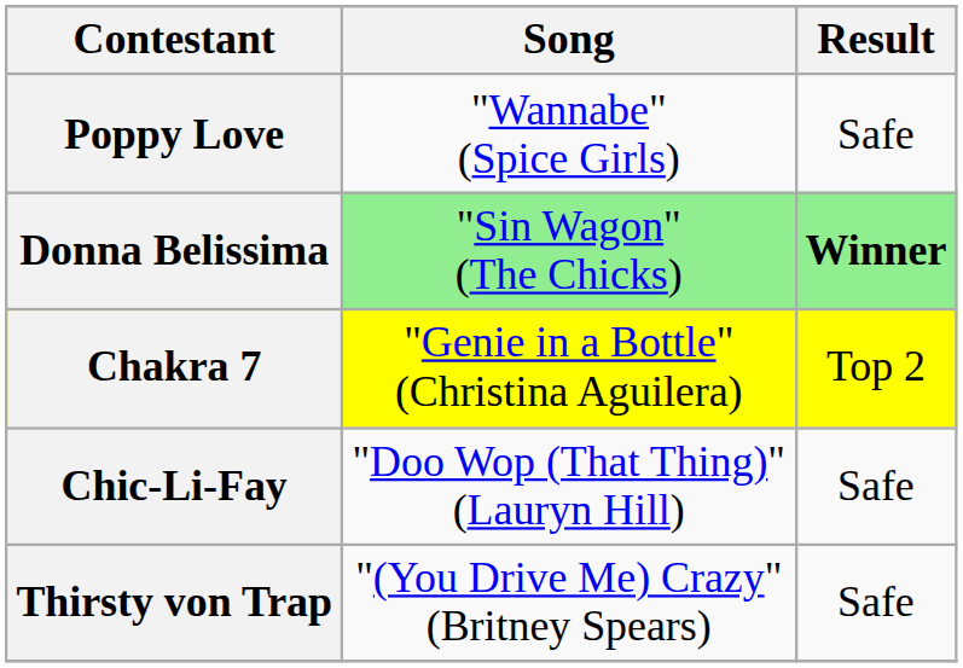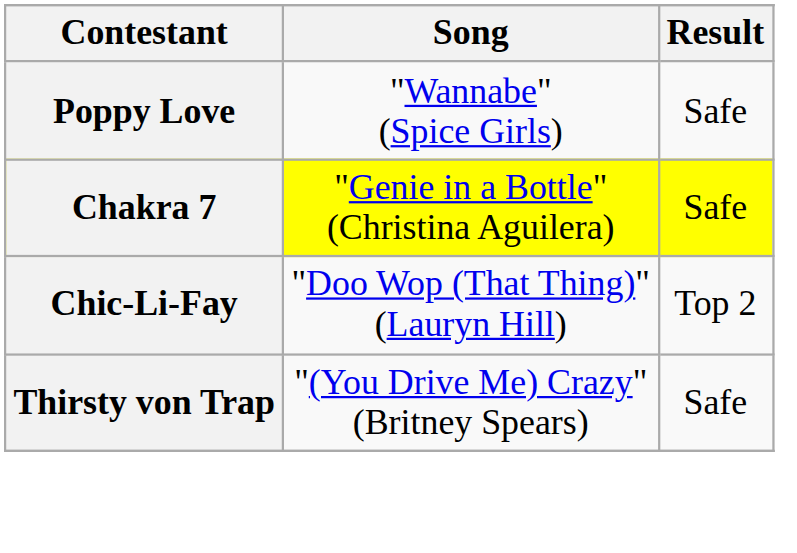- row: Donna Belissima | "Sin Wagon" (The Chicks) | Winner
Chakra 7 | Result: Top 2 -> Safe
Chic-Li-Fay | Result: Safe -> Top 2
